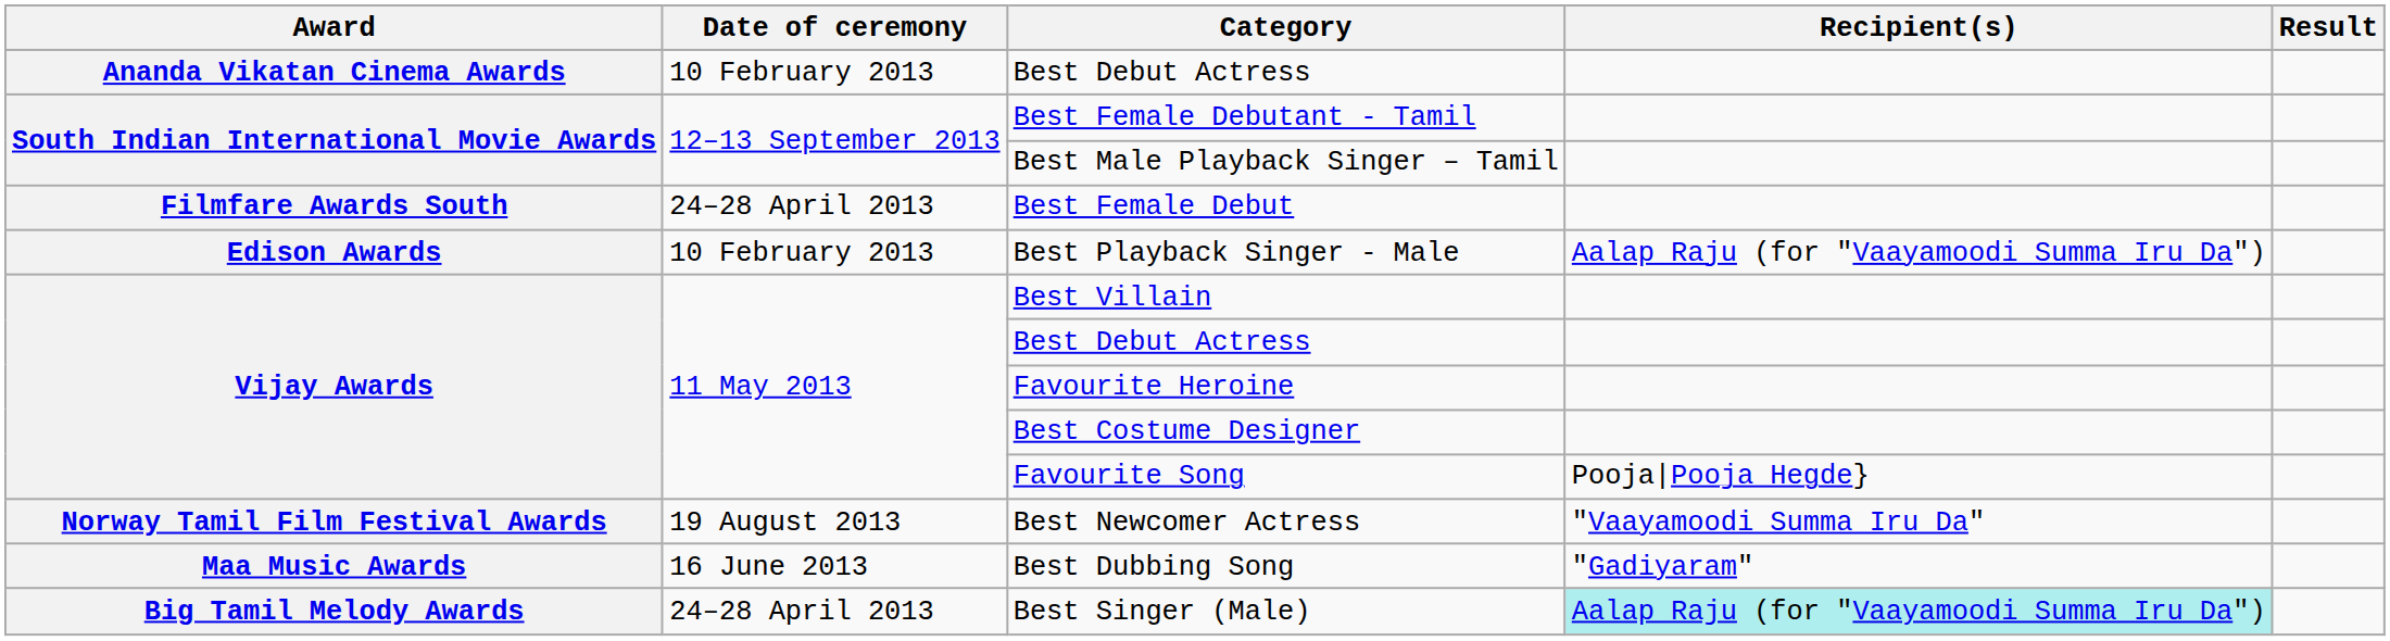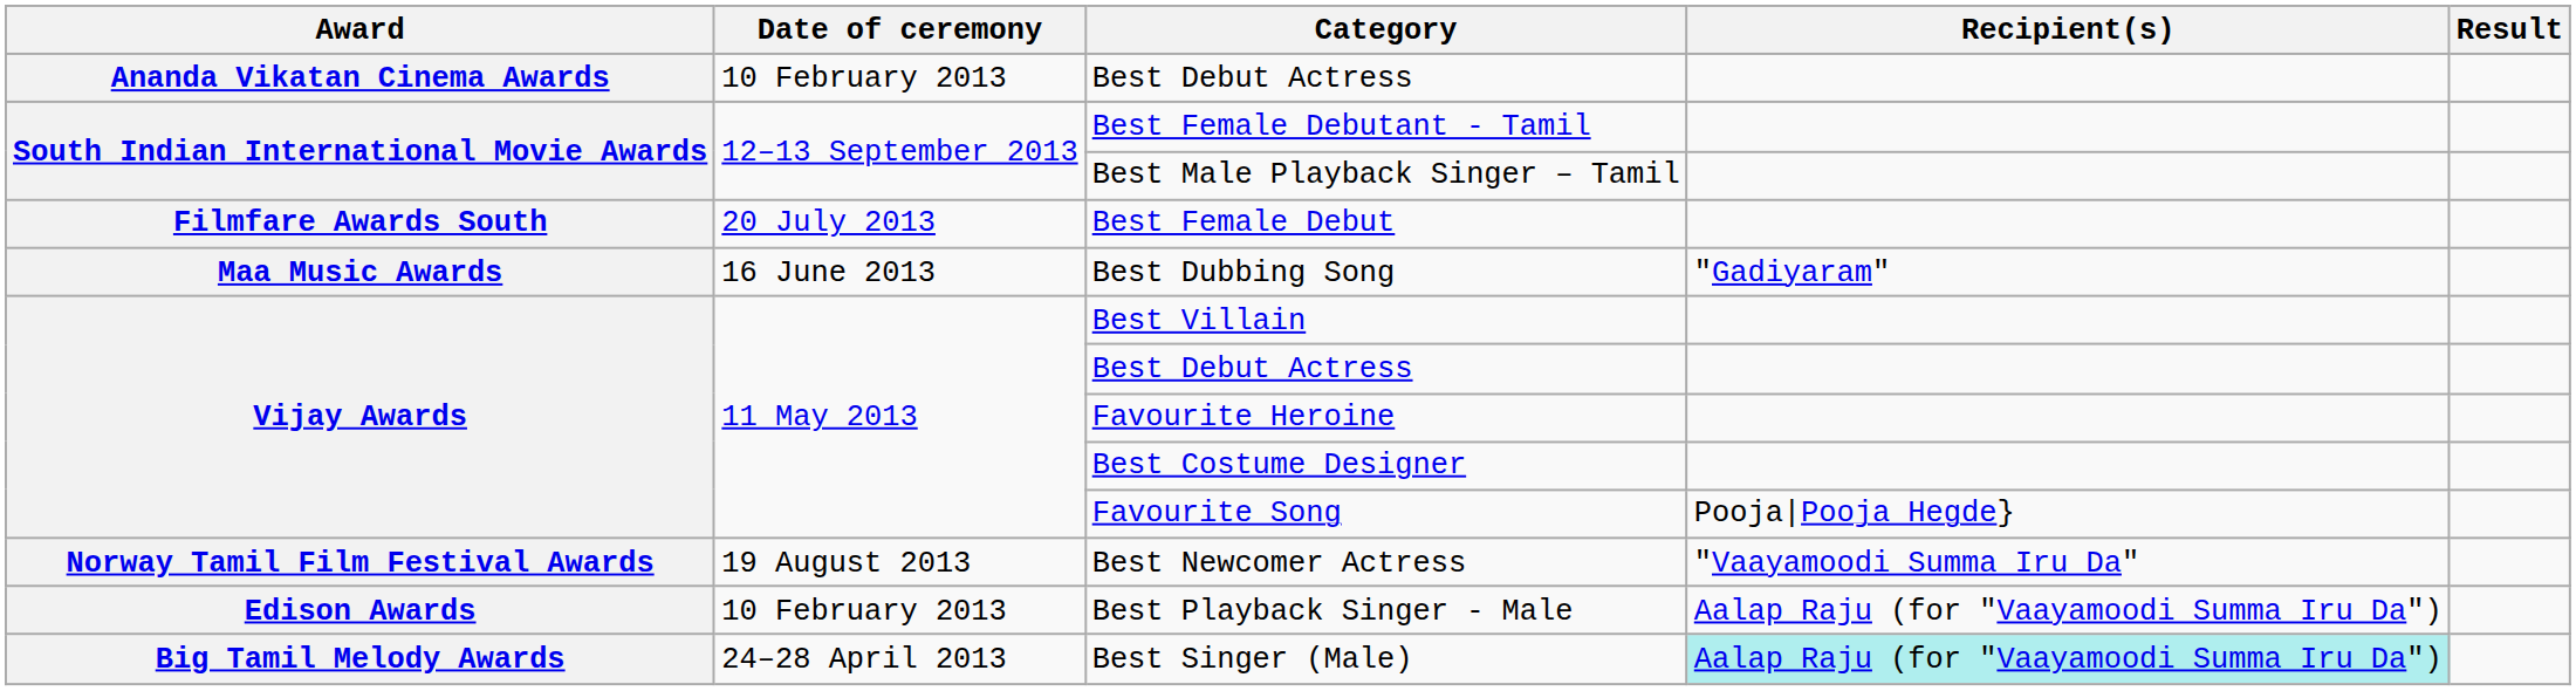Best Female Debut | Date of ceremony: 24–28 April 2013 -> 20 July 2013
rows swapped: Best Playback Singer - Male <-> Best Dubbing Song
